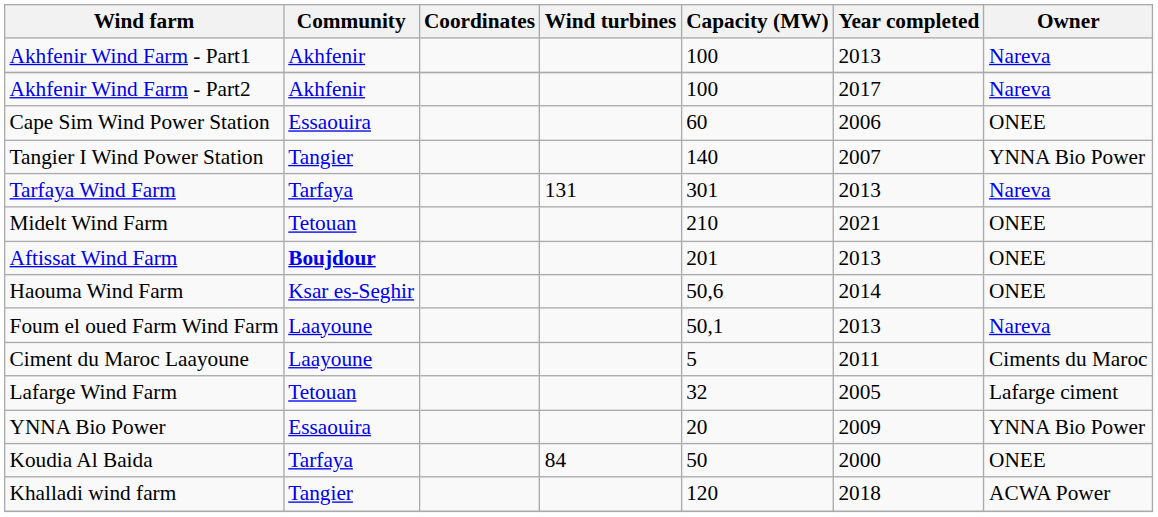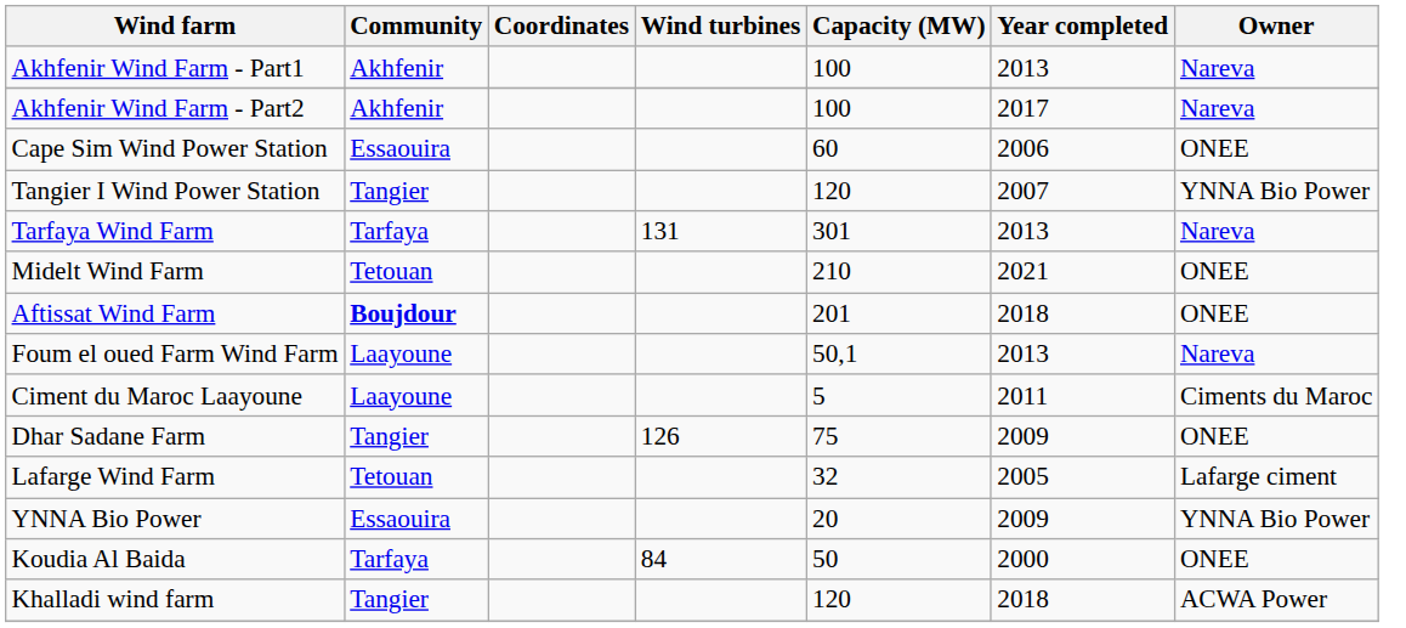Tangier I Wind Power Station | Capacity (MW): 140 -> 120
Aftissat Wind Farm | Year completed: 2013 -> 2018
- row: Haouma Wind Farm | Ksar es-Seghir | 50,6 | 2014 | ONEE
+ row: Dhar Sadane Farm | Tangier | 126 | 75 | 2009 | ONEE
